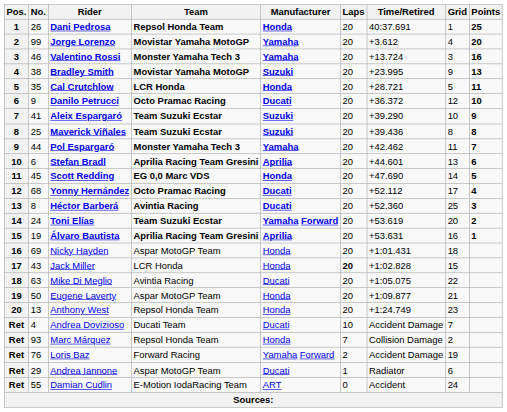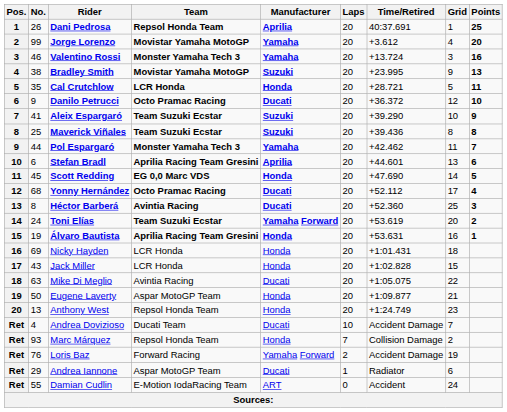Dani Pedrosa | Manufacturer: Honda -> Aprilia
Álvaro Bautista | Manufacturer: Aprilia -> Honda
Nicky Hayden | Team: Aspar MotoGP Team -> LCR Honda
Jack Miller | Laps: bold -> normal
